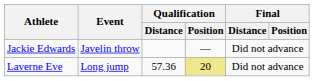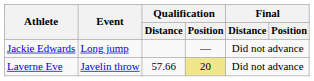Jackie Edwards | Event: Javelin throw -> Long jump
Laverne Eve | Event: Long jump -> Javelin throw
Laverne Eve | Qualification / Distance: 57.36 -> 57.66
